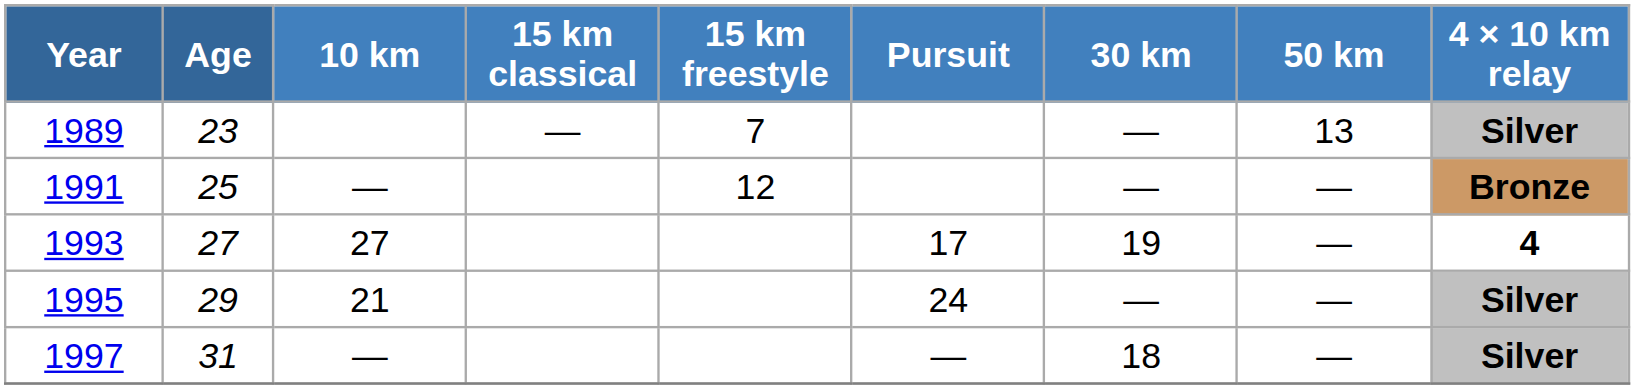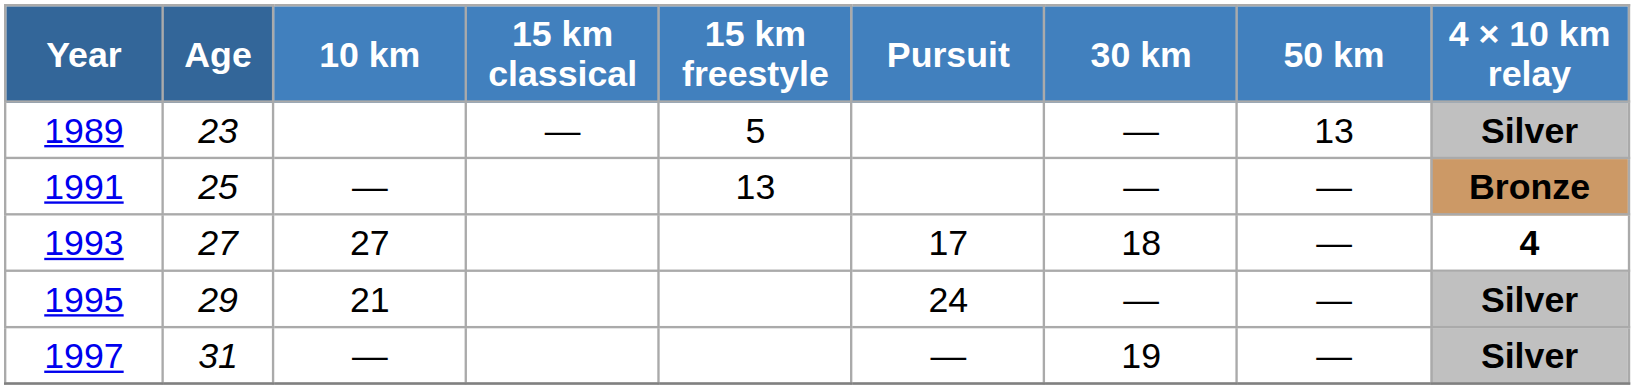1989 | 15 km freestyle: 7 -> 5
1991 | 15 km freestyle: 12 -> 13
1993 | 30 km: 19 -> 18
1997 | 30 km: 18 -> 19
